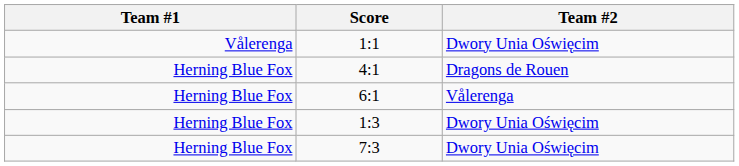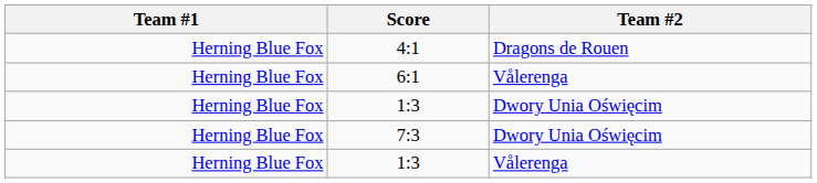- row: Vålerenga | 1:1 | Dwory Unia Oświęcim
+ row: Herning Blue Fox | 1:3 | Vålerenga
